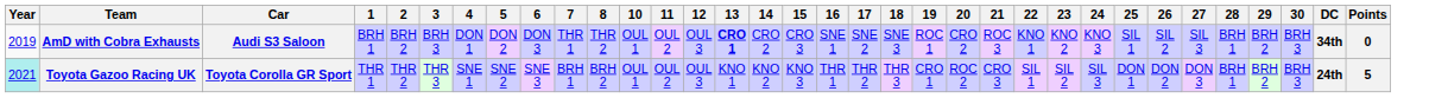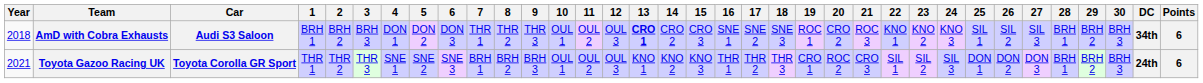+ column: 9 | THR 3 | BRH 3
AmD with Cobra Exhausts | Year: 2019 -> 2018
AmD with Cobra Exhausts | Points: 0 -> 6
Toyota Gazoo Racing UK | Year: paleturquoise background -> no background
Toyota Gazoo Racing UK | Points: 5 -> 6
